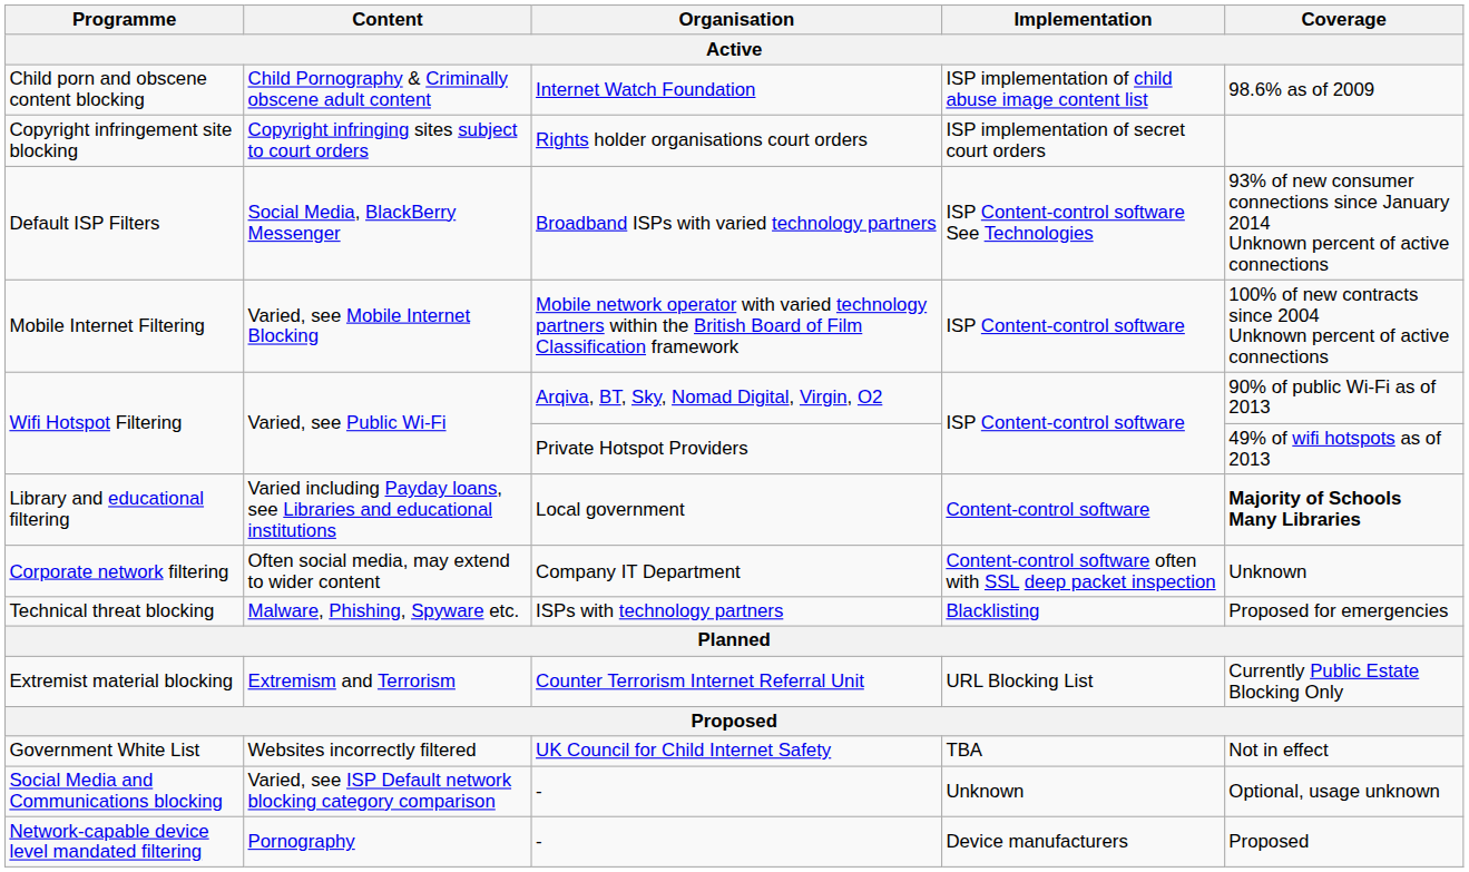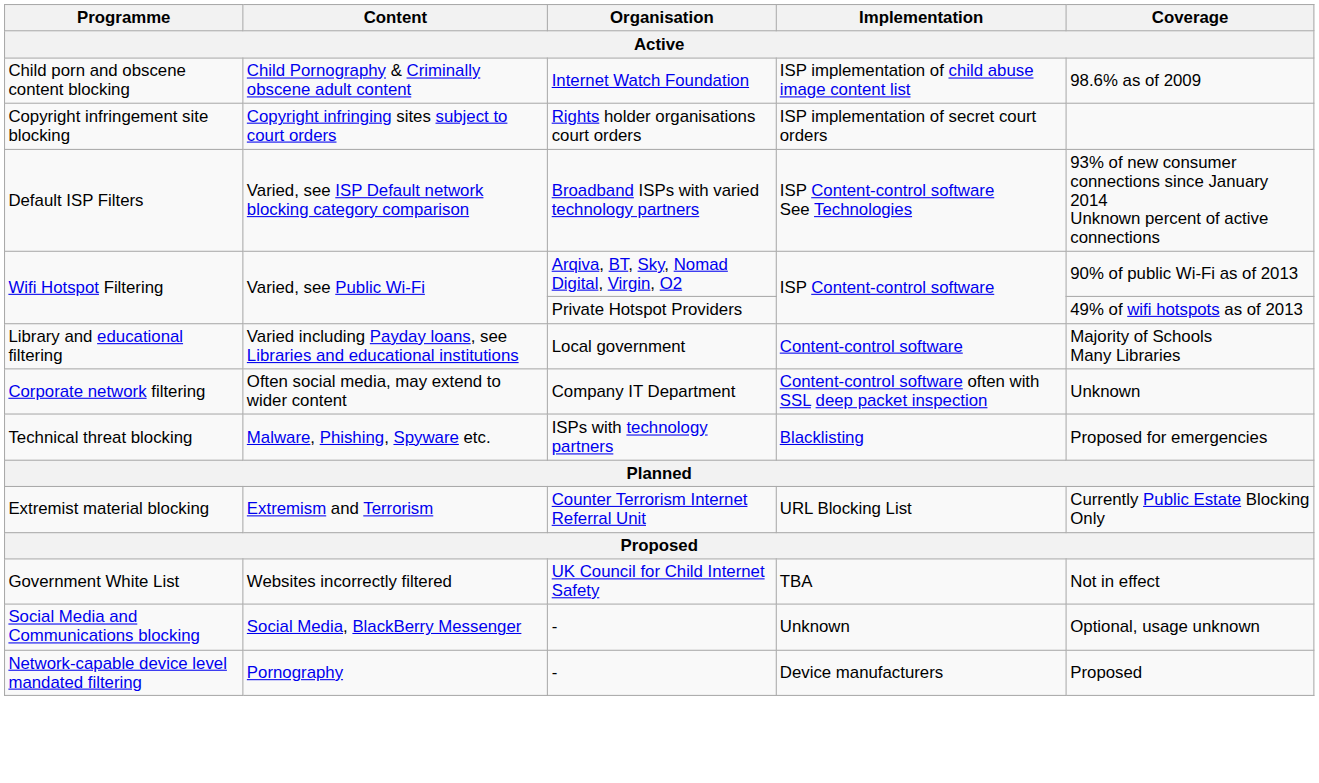Default ISP Filters | Content: Social Media, BlackBerry Messenger -> Varied, see ISP Default network blocking category comparison
- row: Mobile Internet Filtering | Varied, see Mobile Internet Blocking | Mobile network operator with varied technology partners within the British Board of Film Classification framework | ISP Content-control software | 100% of new contracts since 2004 Unknown percent of active connections
Library and educational filtering | Coverage: bold -> normal
Social Media and Communications blocking | Content: Varied, see ISP Default network blocking category comparison -> Social Media, BlackBerry Messenger
